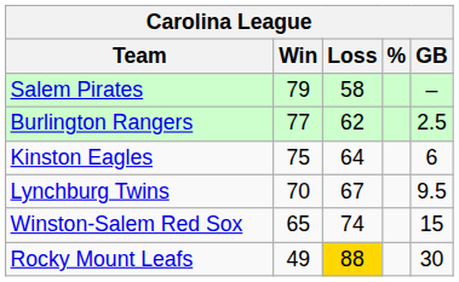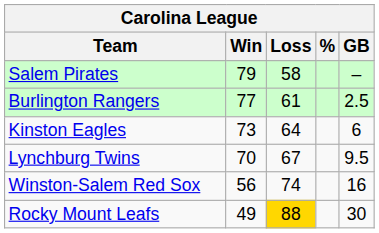Burlington Rangers | Loss: 62 -> 61
Kinston Eagles | Win: 75 -> 73
Winston-Salem Red Sox | Win: 65 -> 56
Winston-Salem Red Sox | GB: 15 -> 16
